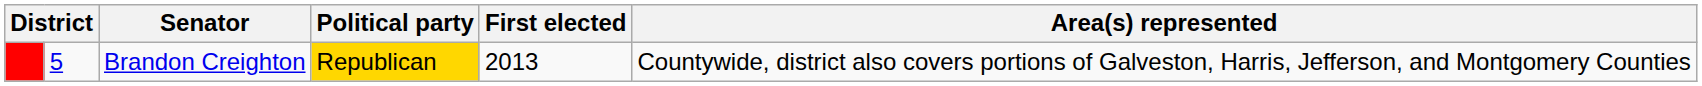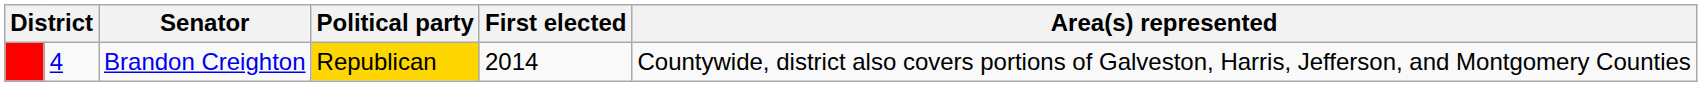Brandon Creighton | column 2: 5 -> 4
Brandon Creighton | First elected: 2013 -> 2014
